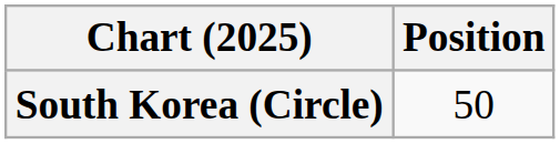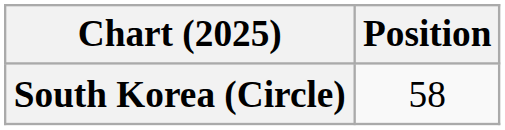South Korea (Circle) | Position: 50 -> 58
